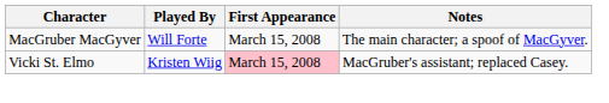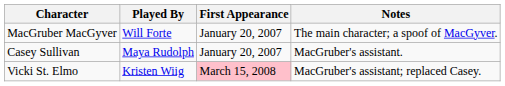MacGruber MacGyver | First Appearance: March 15, 2008 -> January 20, 2007
+ row: Casey Sullivan | Maya Rudolph | January 20, 2007 | MacGruber's assistant.
